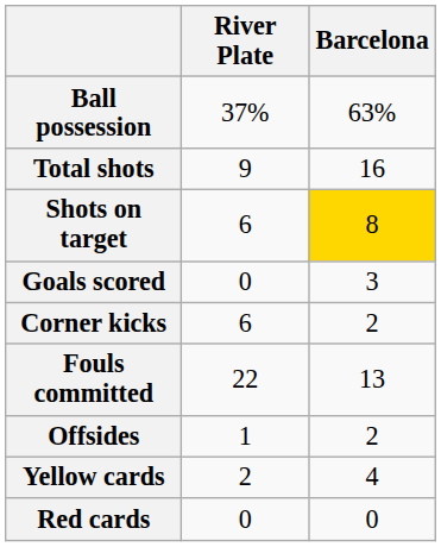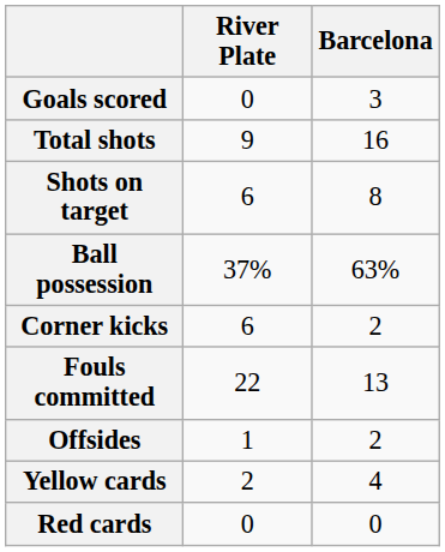rows swapped: Goals scored <-> Ball possession
Shots on target | Barcelona: gold background -> no background
